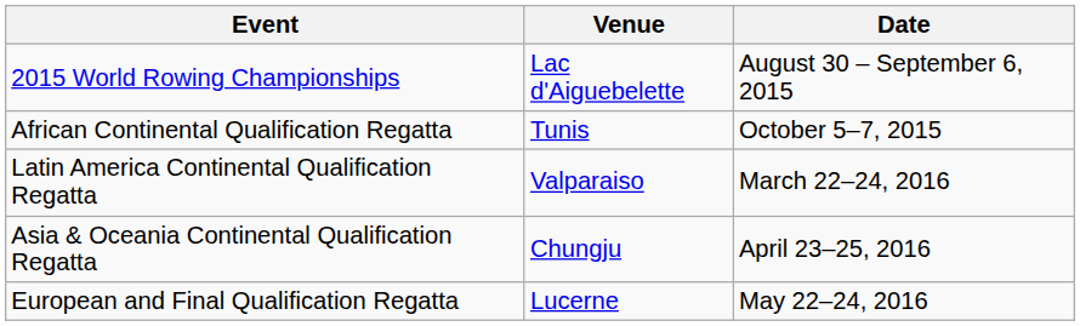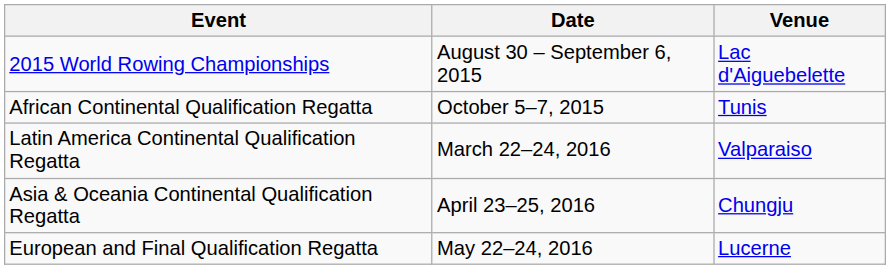columns swapped: Date <-> Venue
